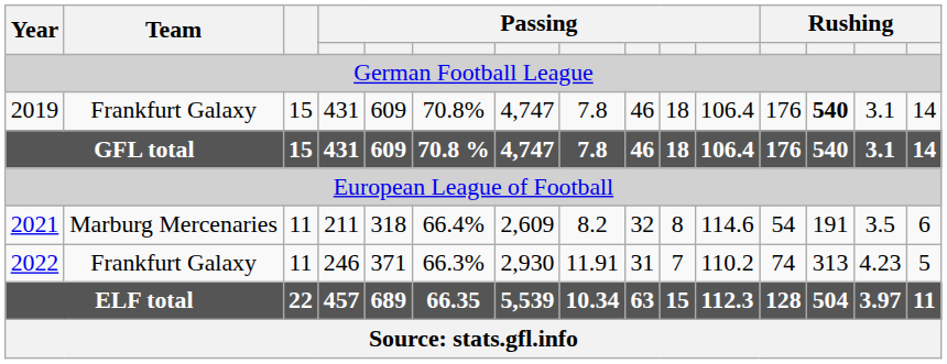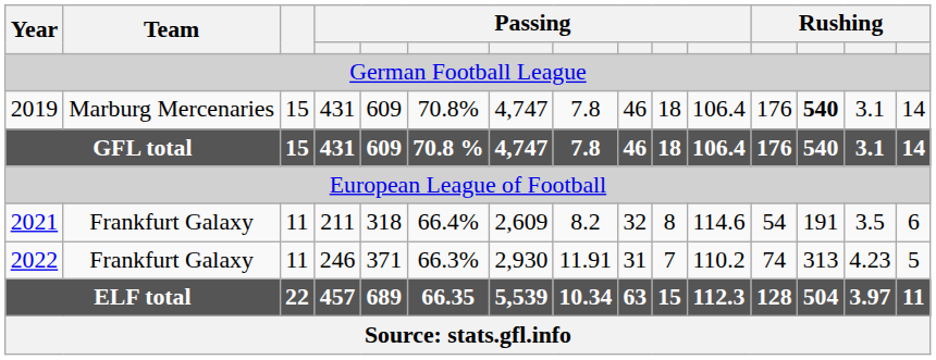2019 | Team: Frankfurt Galaxy -> Marburg Mercenaries
2021 | Team: Marburg Mercenaries -> Frankfurt Galaxy
